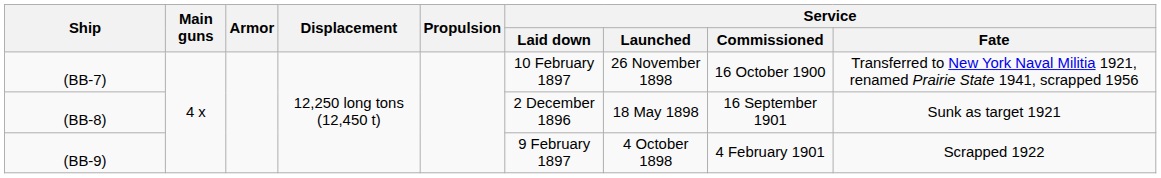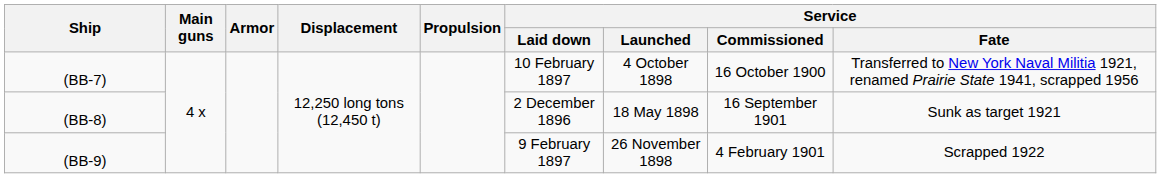(BB-7) | Service / Launched: 26 November 1898 -> 4 October 1898
(BB-9) | Service / Launched: 4 October 1898 -> 26 November 1898
